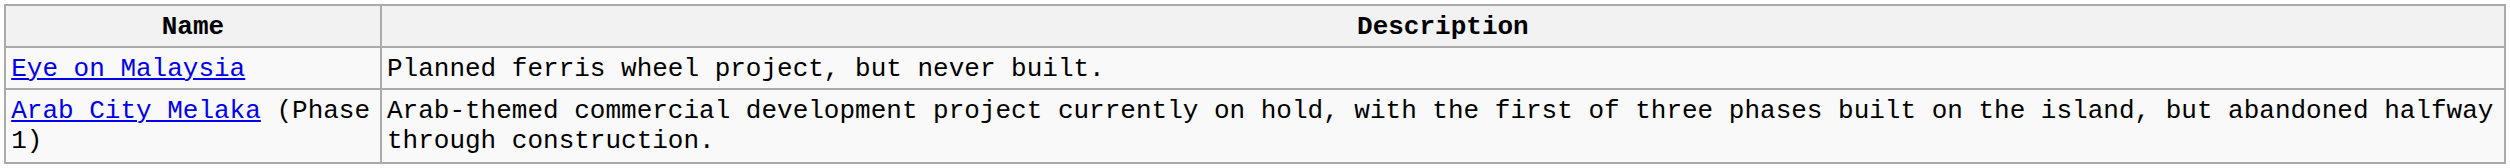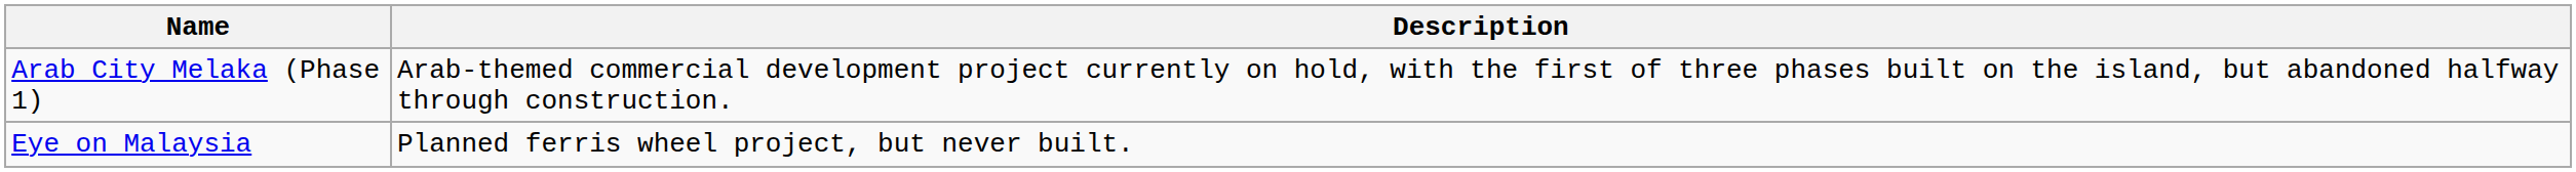rows swapped: Arab City Melaka (Phase 1) <-> Eye on Malaysia
